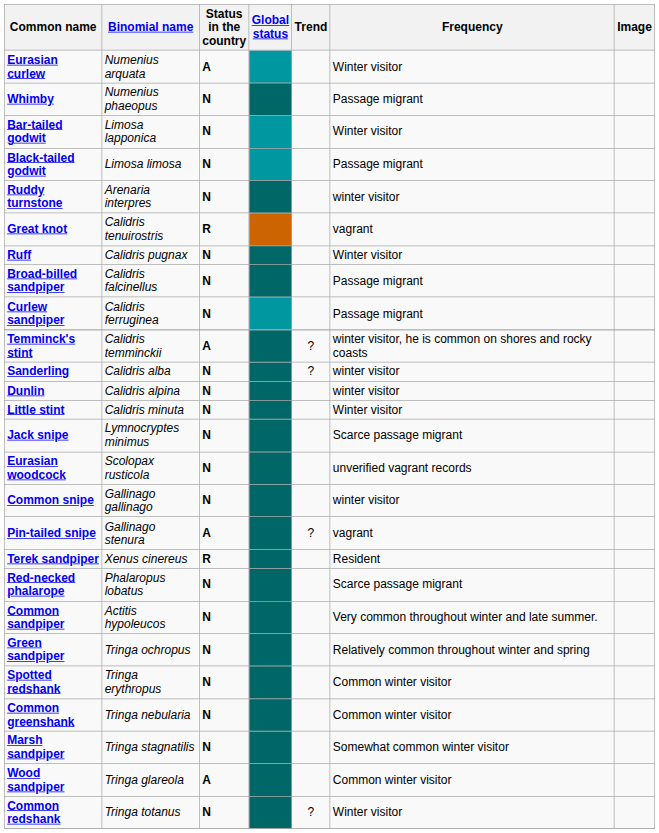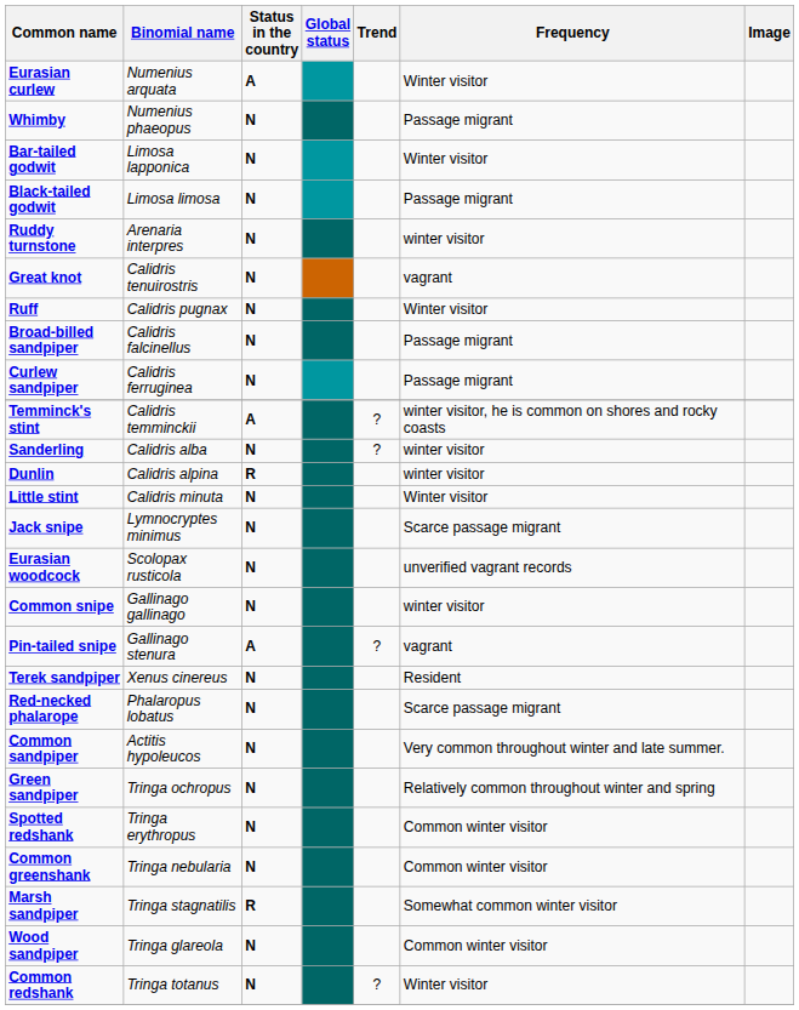Great knot | Status in the country: R -> N
Dunlin | Status in the country: N -> R
Terek sandpiper | Status in the country: R -> N
Marsh sandpiper | Status in the country: N -> R
Wood sandpiper | Status in the country: A -> N
